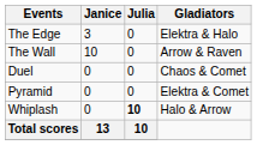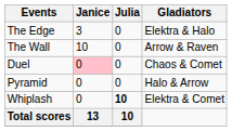Duel | Janice: no background -> pink background
Pyramid | Gladiators: Elektra & Comet -> Halo & Arrow
Whiplash | Gladiators: Halo & Arrow -> Elektra & Comet
